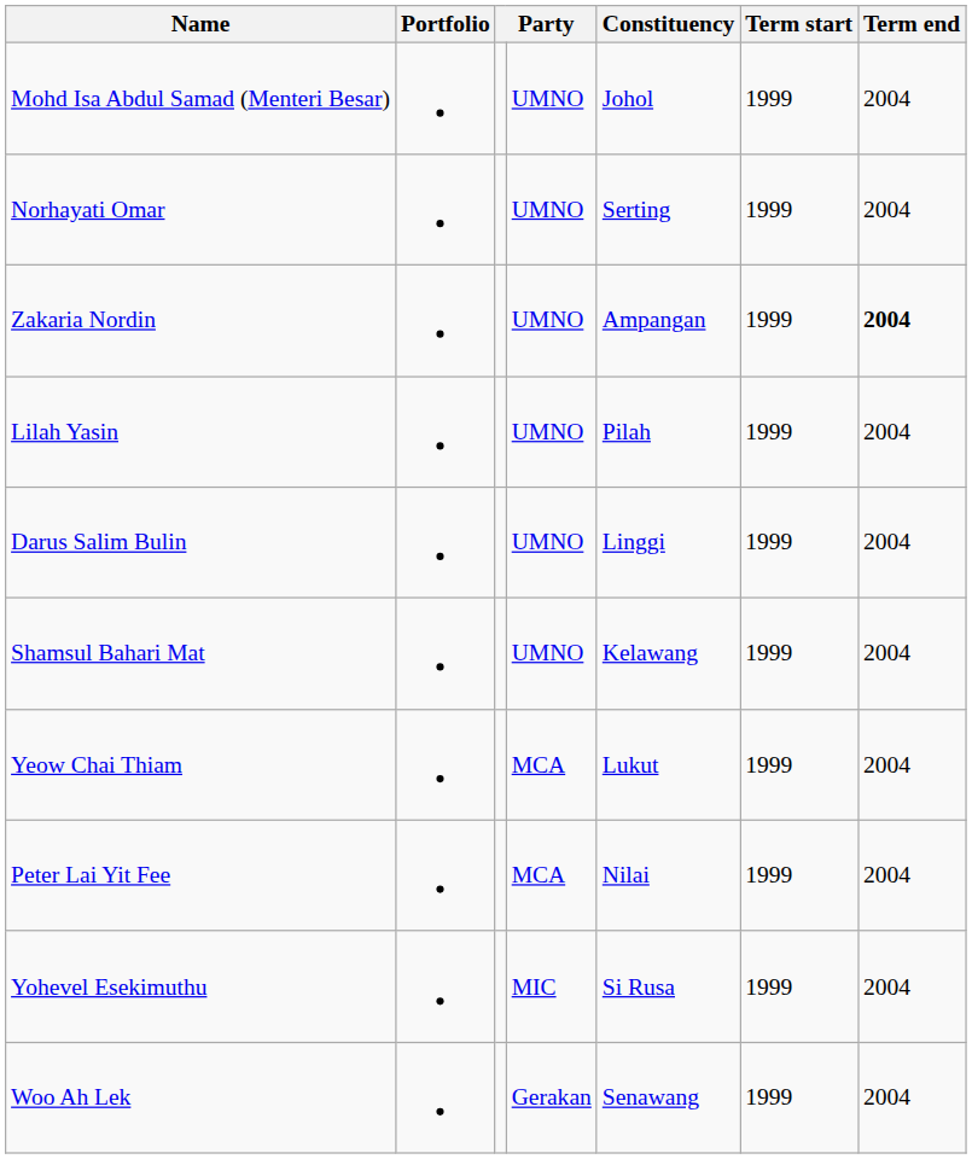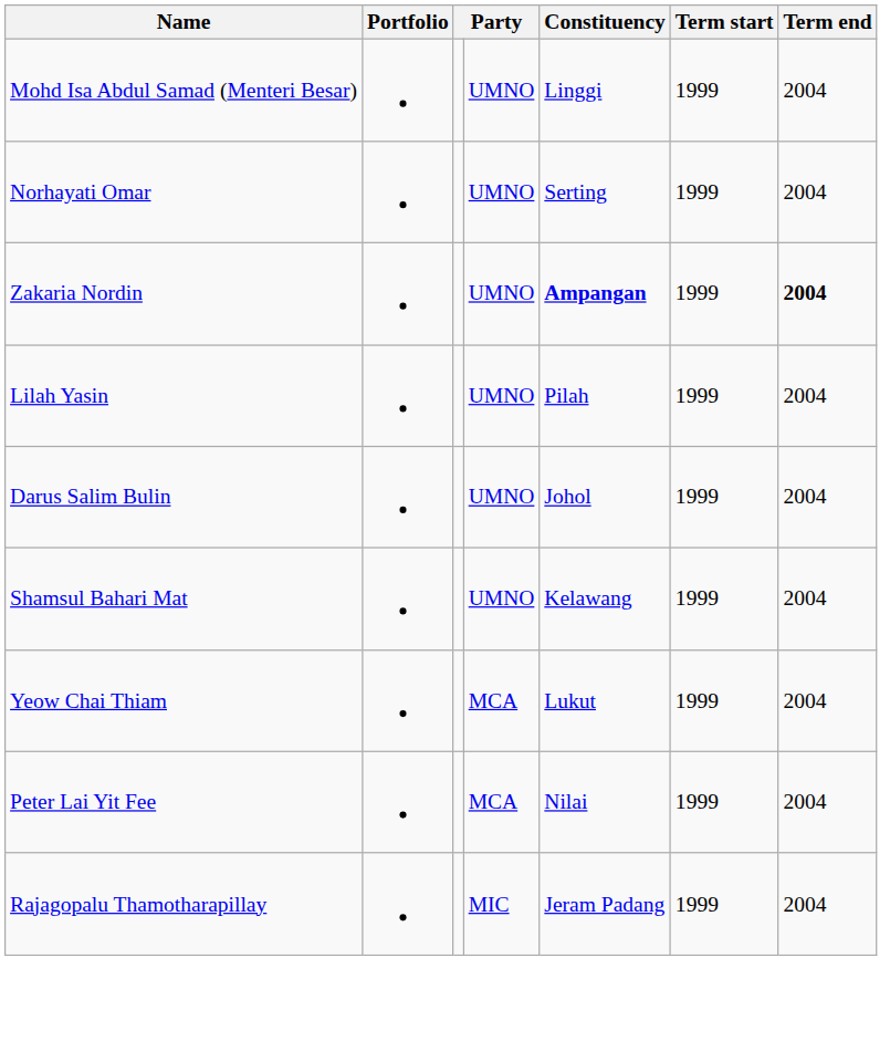Mohd Isa Abdul Samad (Menteri Besar) | Constituency: Johol -> Linggi
Zakaria Nordin | Constituency: normal -> bold
Darus Salim Bulin | Constituency: Linggi -> Johol
+ row: Rajagopalu Thamotharapillay | MIC | Jeram Padang | 1999 | 2004
- row: Yohevel Esekimuthu | MIC | Si Rusa | 1999 | 2004
- row: Woo Ah Lek | Gerakan | Senawang | 1999 | 2004
